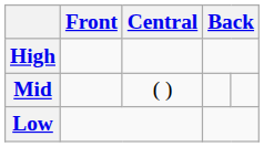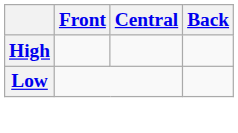- row: Mid | ( )
